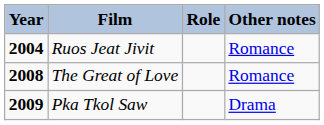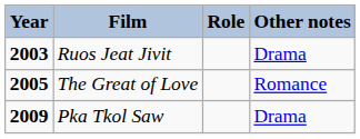Ruos Jeat Jivit | Year: 2004 -> 2003
Ruos Jeat Jivit | Other notes: Romance -> Drama
The Great of Love | Year: 2008 -> 2005
